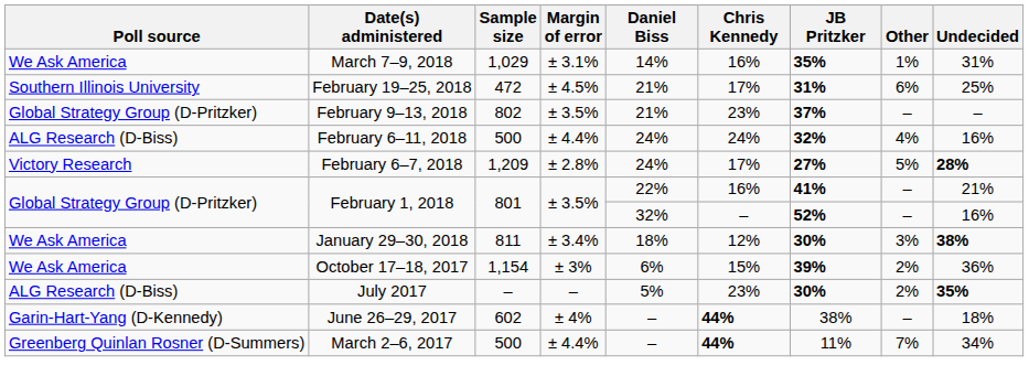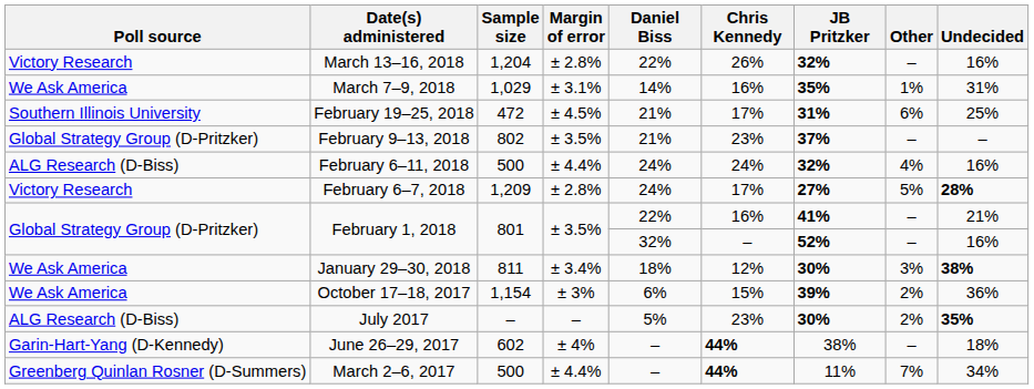+ row: Victory Research | March 13–16, 2018 | 1,204 | ± 2.8% | 22% | 26% | 32% | – | 16%
